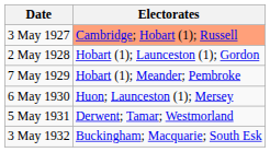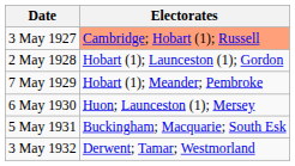5 May 1931 | Electorates: Derwent; Tamar; Westmorland -> Buckingham; Macquarie; South Esk
3 May 1932 | Electorates: Buckingham; Macquarie; South Esk -> Derwent; Tamar; Westmorland
